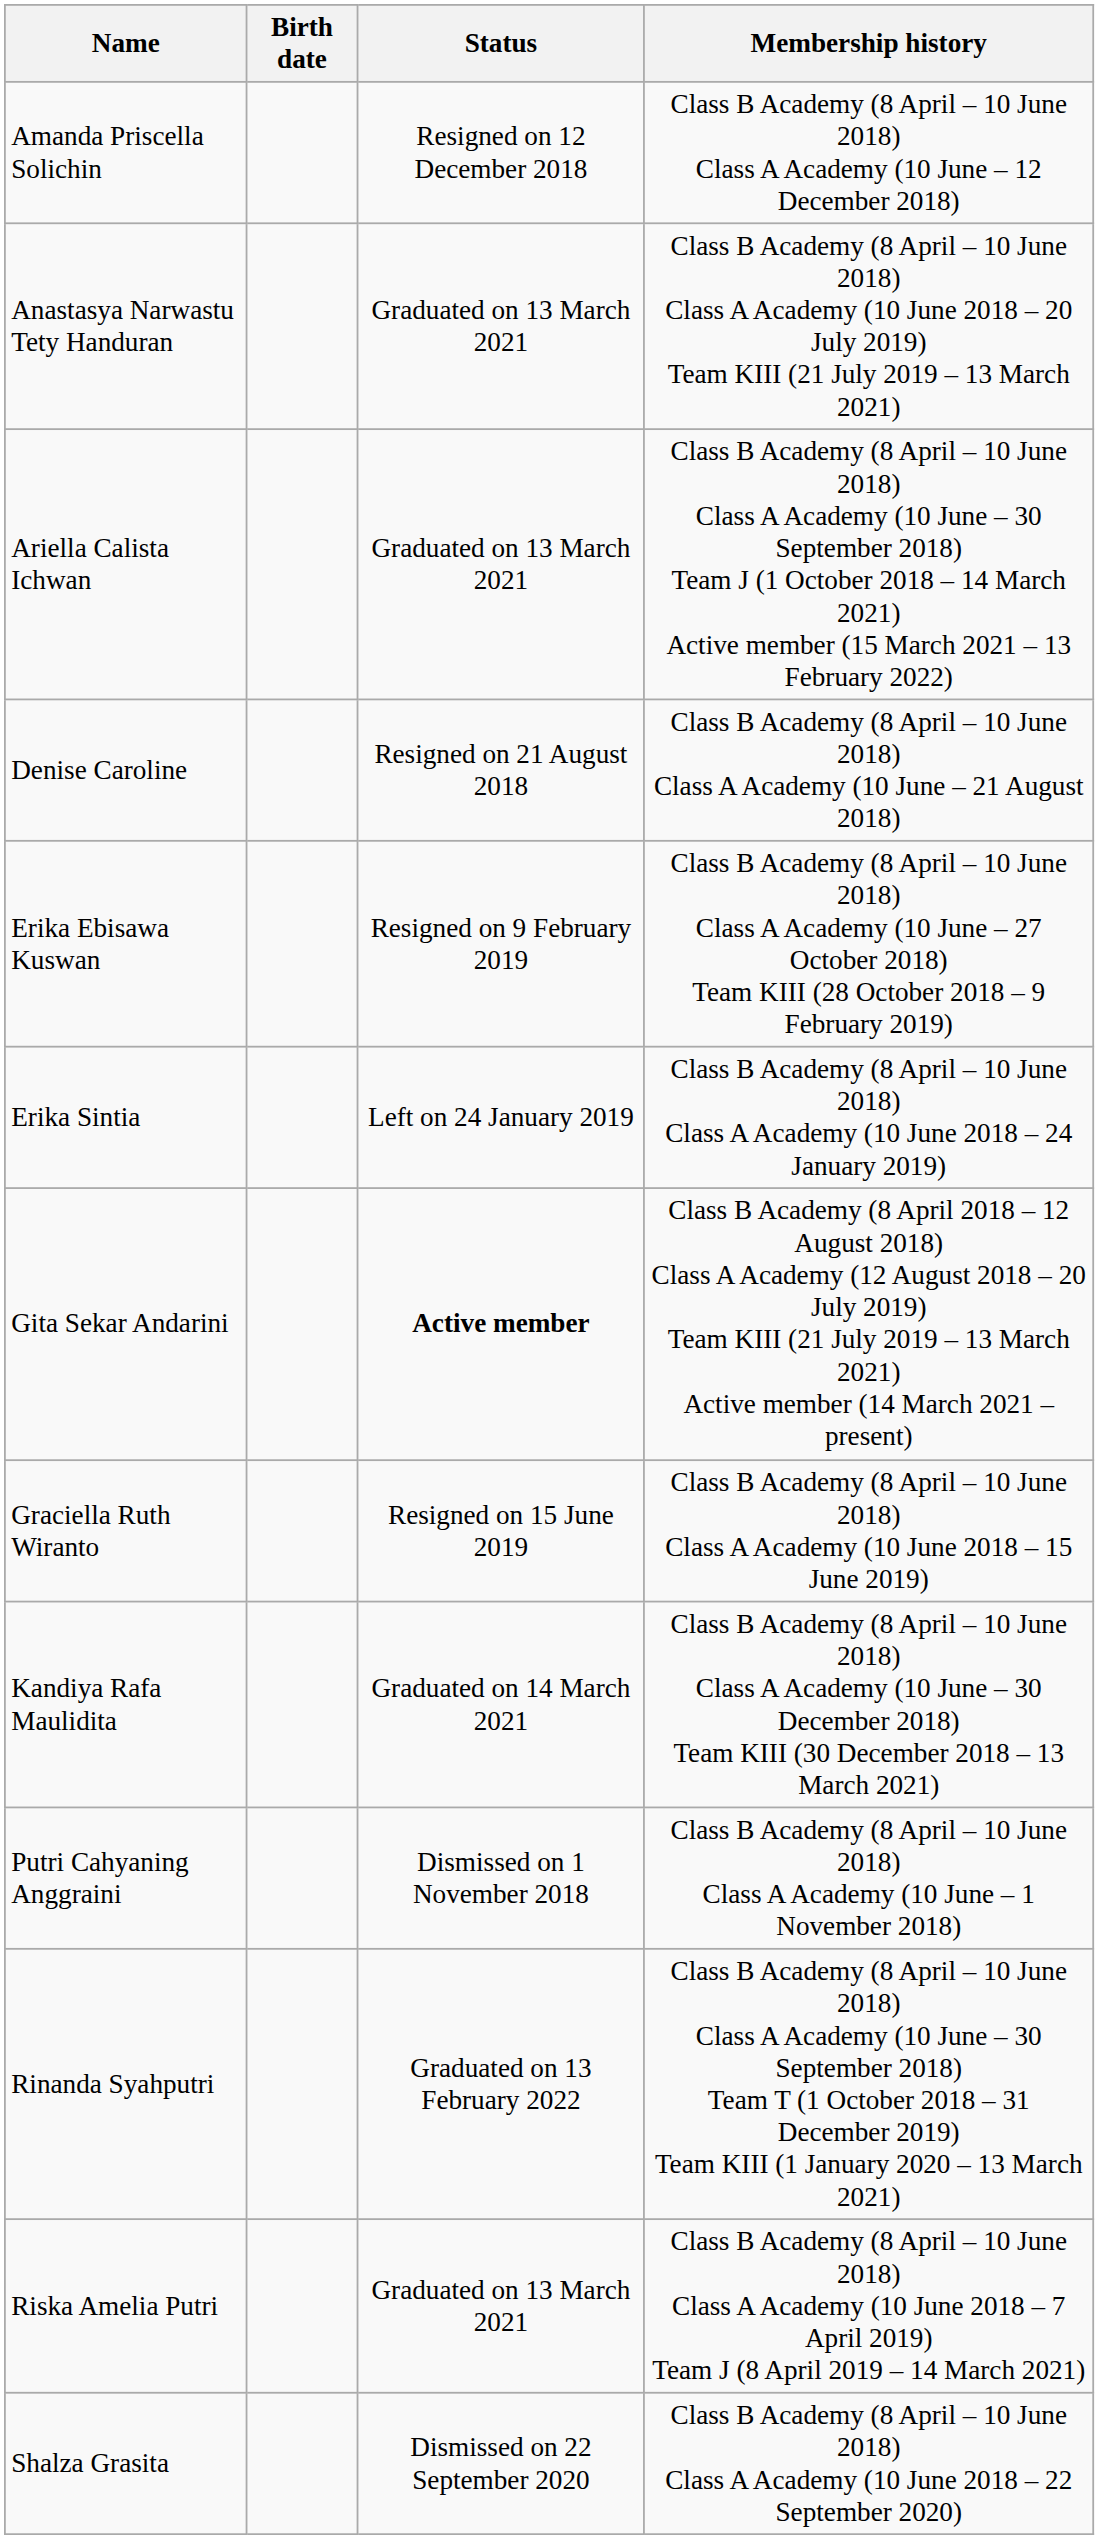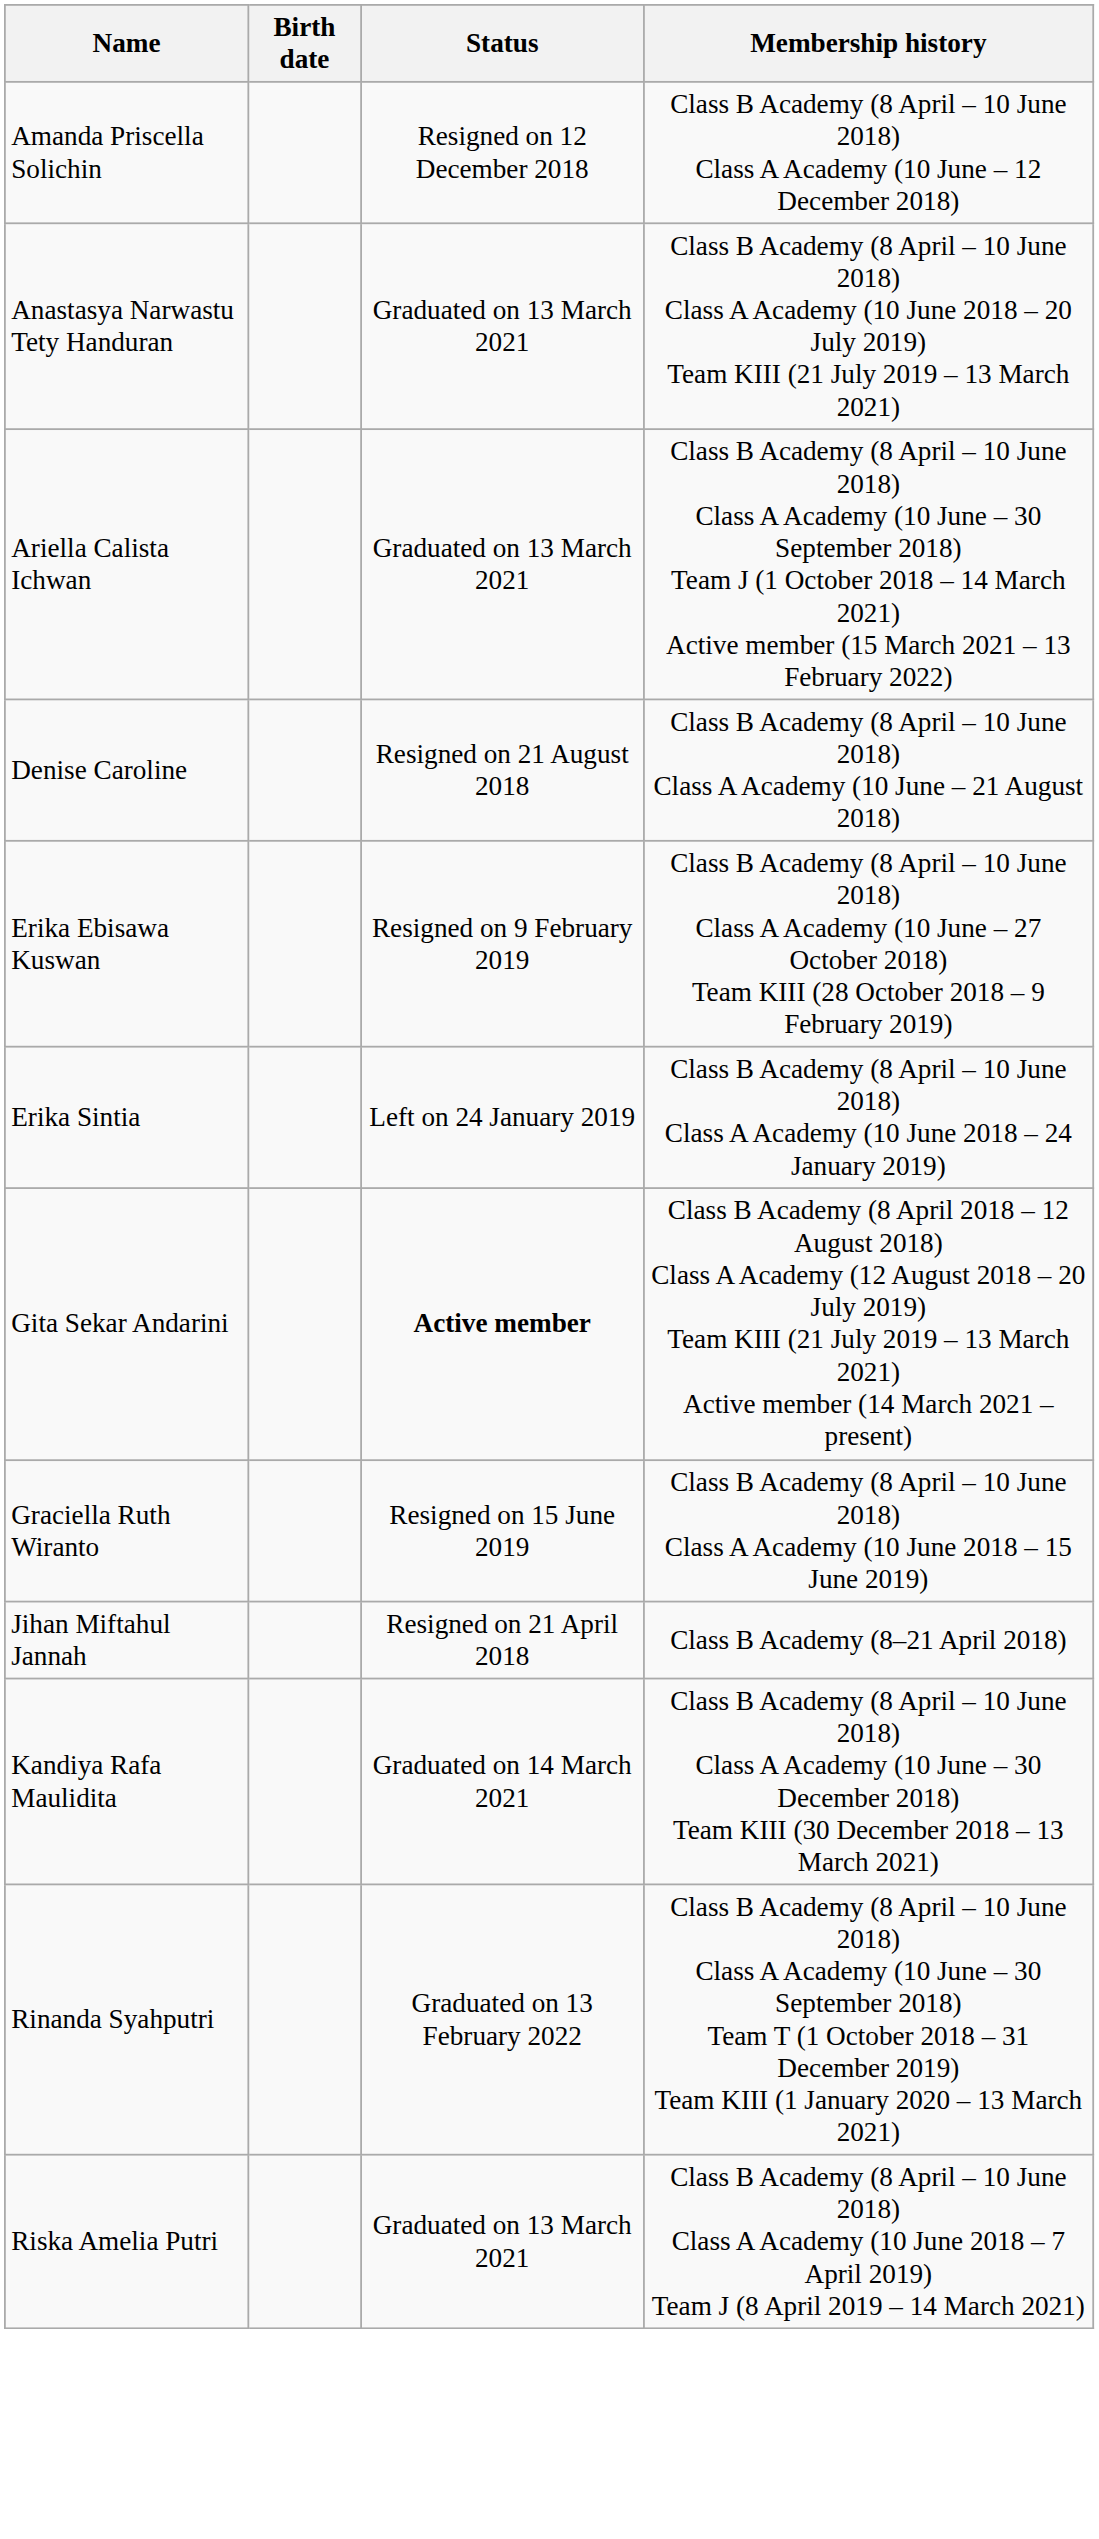+ row: Jihan Miftahul Jannah | Resigned on 21 April 2018 | Class B Academy (8–21 April 2018)
- row: Putri Cahyaning Anggraini | Dismissed on 1 November 2018 | Class B Academy (8 April – 10 June 2018) Class A Academy (10 June – 1 November 2018)
- row: Shalza Grasita | Dismissed on 22 September 2020 | Class B Academy (8 April – 10 June 2018) Class A Academy (10 June 2018 – 22 September 2020)
